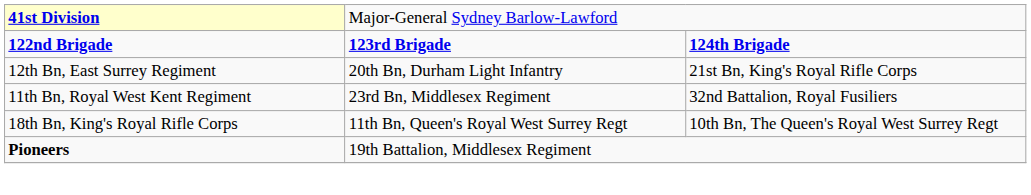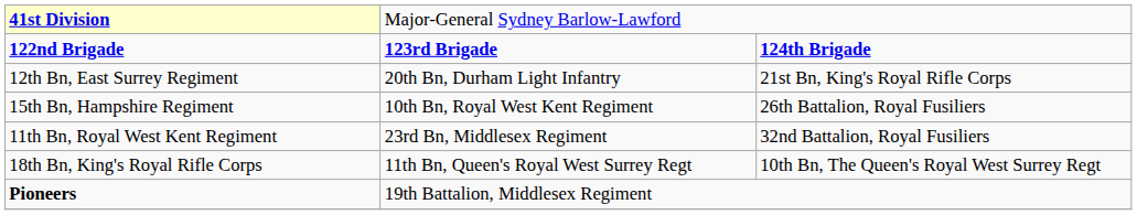+ row: 15th Bn, Hampshire Regiment | 10th Bn, Royal West Kent Regiment | 26th Battalion, Royal Fusiliers
